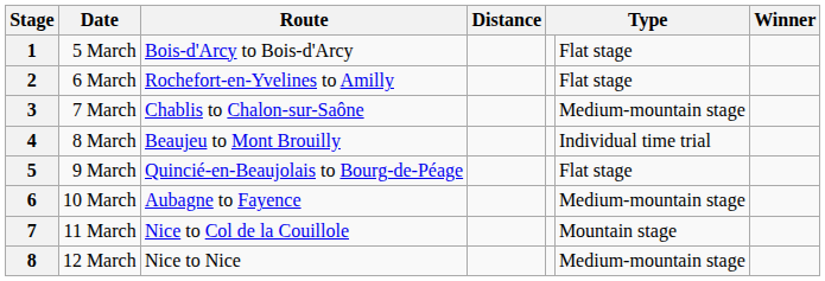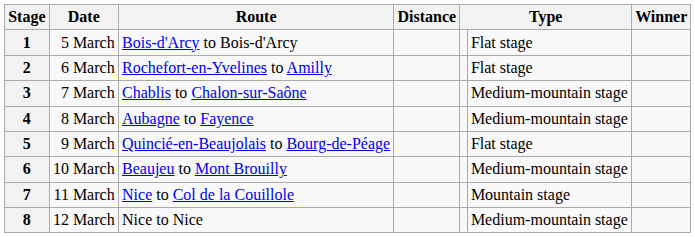4 | Route: Beaujeu to Mont Brouilly -> Aubagne to Fayence
4 | column 6: Individual time trial -> Medium-mountain stage
6 | Route: Aubagne to Fayence -> Beaujeu to Mont Brouilly
